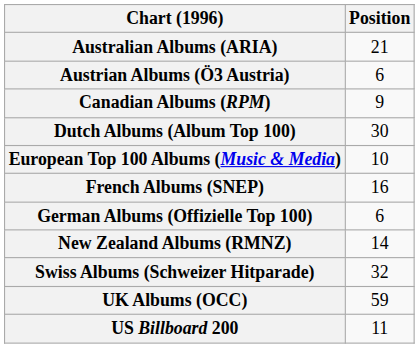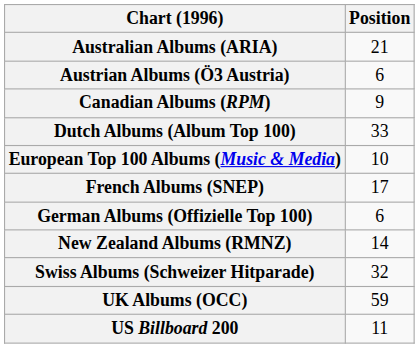Dutch Albums (Album Top 100) | Position: 30 -> 33
French Albums (SNEP) | Position: 16 -> 17
